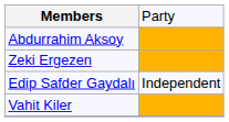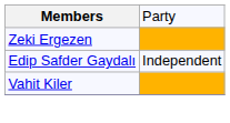- row: Abdurrahim Aksoy
